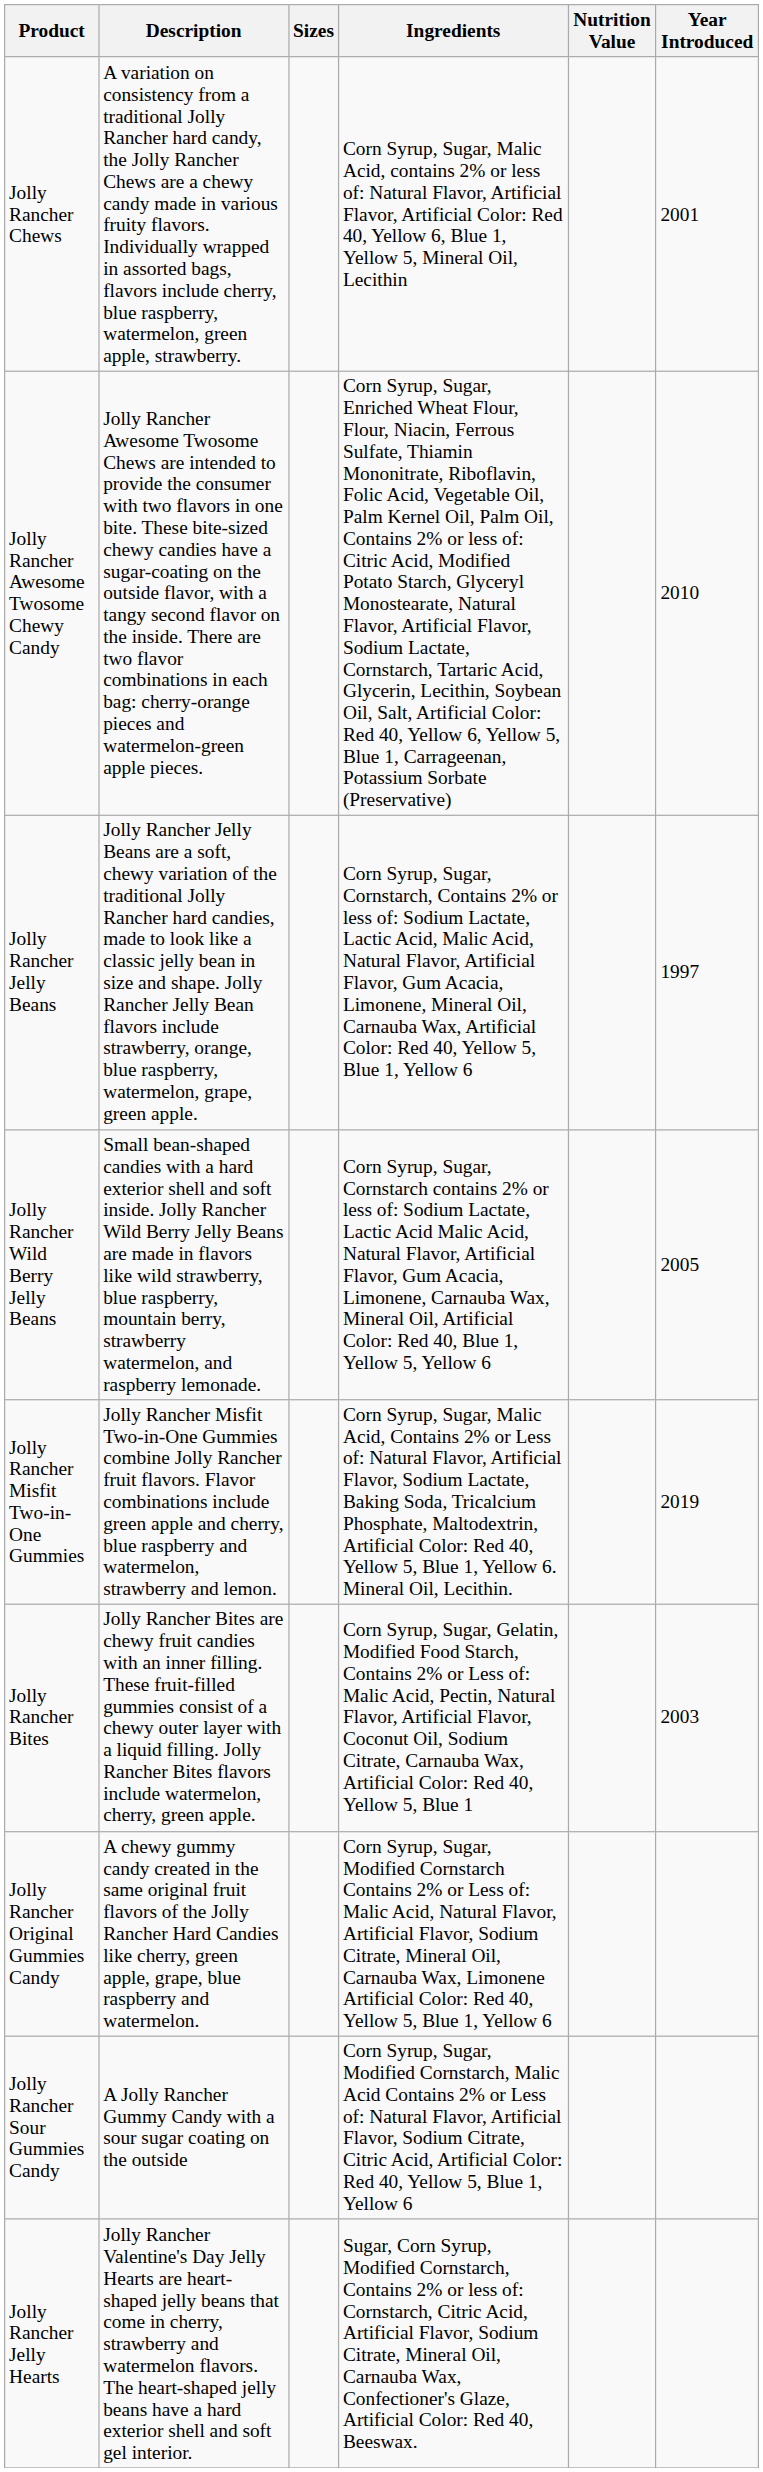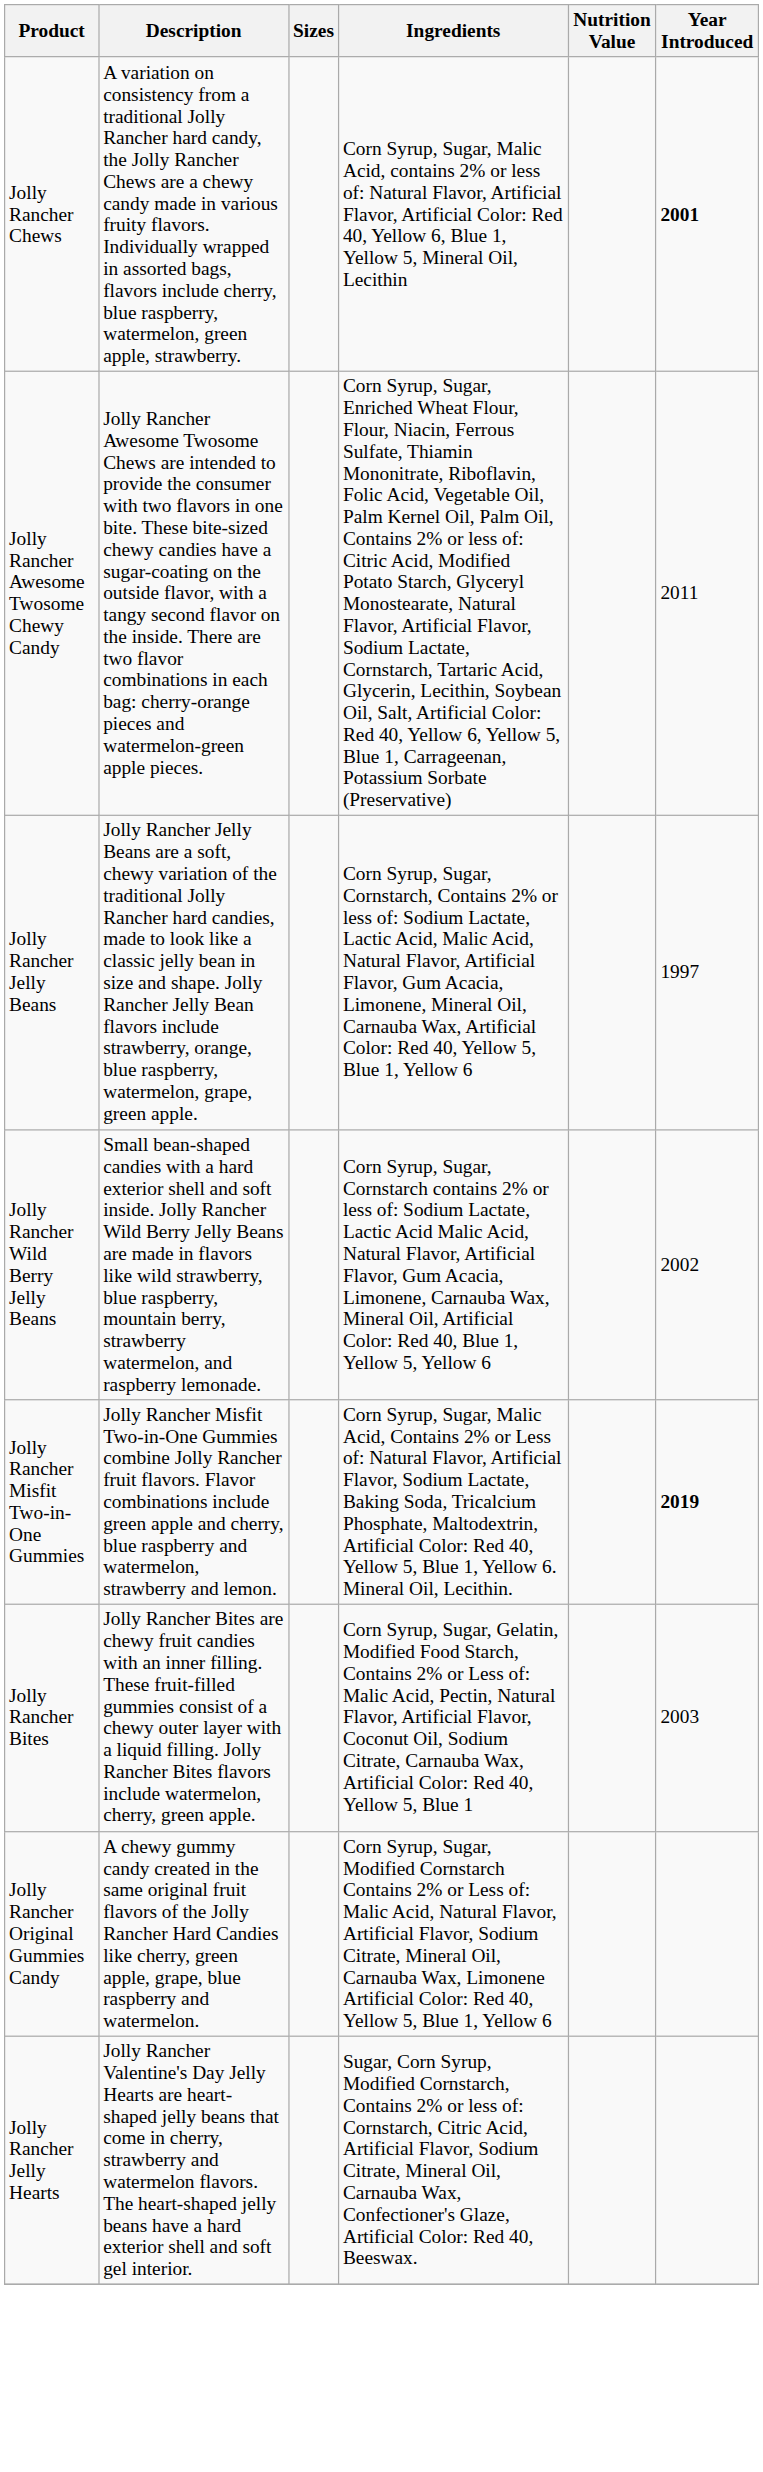Jolly Rancher Chews | Year Introduced: normal -> bold
Jolly Rancher Awesome Twosome Chewy Candy | Year Introduced: 2010 -> 2011
Jolly Rancher Wild Berry Jelly Beans | Year Introduced: 2005 -> 2002
Jolly Rancher Misfit Two-in-One Gummies | Year Introduced: normal -> bold
- row: Jolly Rancher Sour Gummies Candy | A Jolly Rancher Gummy Candy with a sour sugar coating on the outside | Corn Syrup, Sugar, Modified Cornstarch, Malic Acid Contains 2% or Less of: Natural Flavor, Artificial Flavor, Sodium Citrate, Citric Acid, Artificial Color: Red 40, Yellow 5, Blue 1, Yellow 6
